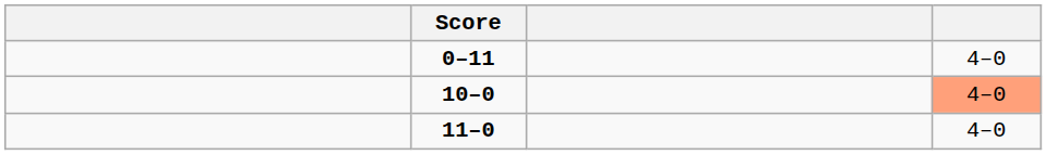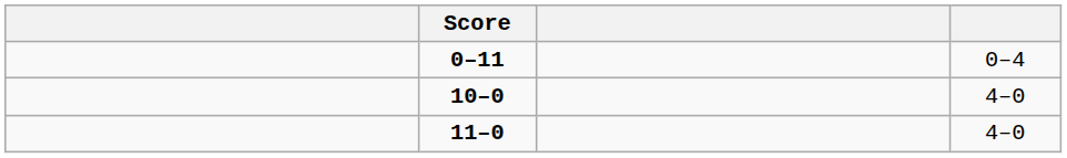0–11 | column 4: 4–0 -> 0–4
10–0 | column 4: lightsalmon background -> no background
